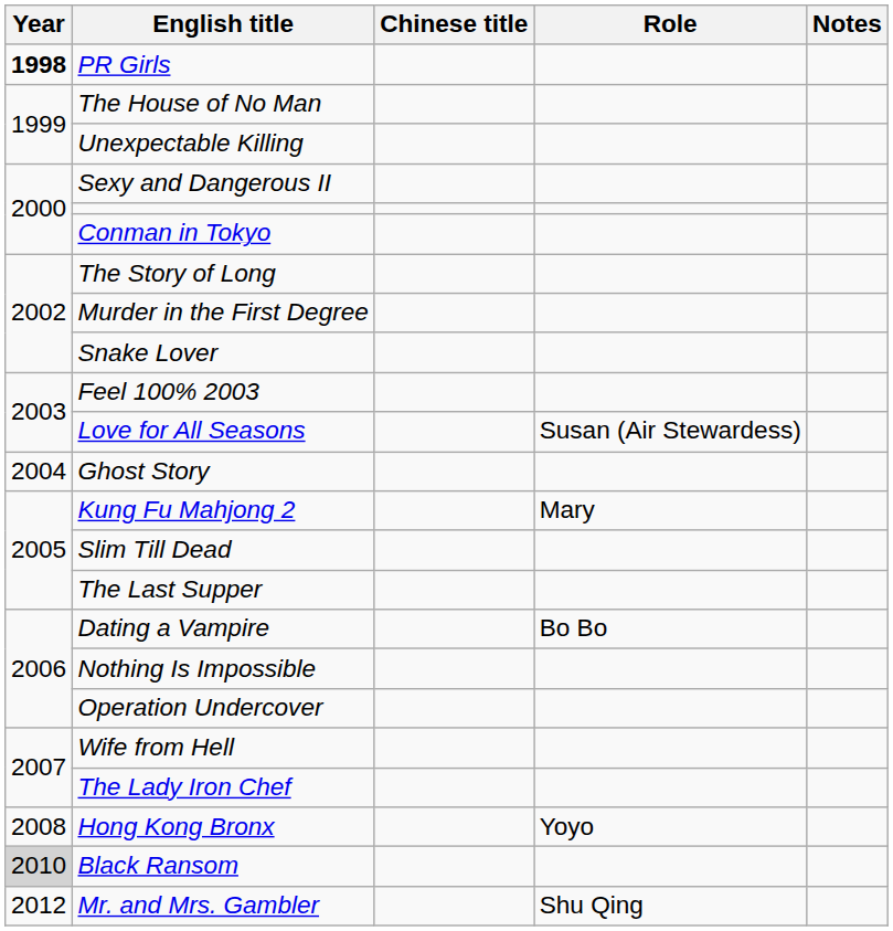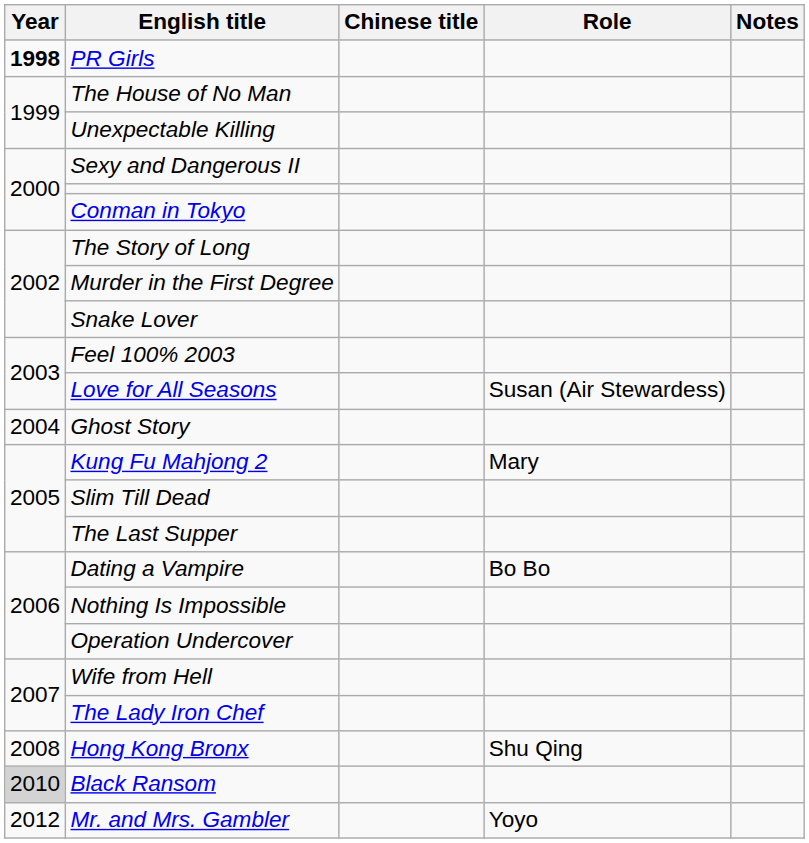Hong Kong Bronx | Role: Yoyo -> Shu Qing
Mr. and Mrs. Gambler | Role: Shu Qing -> Yoyo
